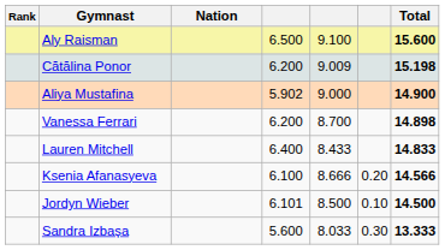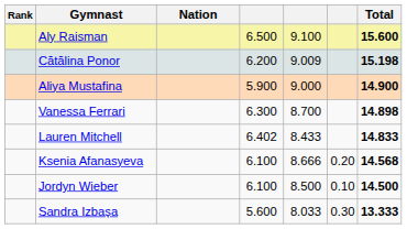Aliya Mustafina | column 4: 5.902 -> 5.900
Vanessa Ferrari | column 4: 6.200 -> 6.300
Lauren Mitchell | column 4: 6.400 -> 6.402
Ksenia Afanasyeva | Total: 14.566 -> 14.568
Jordyn Wieber | column 4: 6.101 -> 6.100
